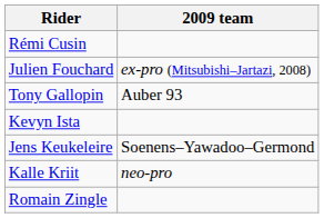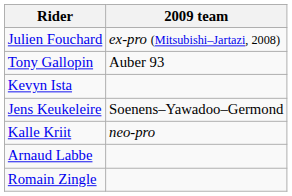- row: Rémi Cusin
+ row: Arnaud Labbe
